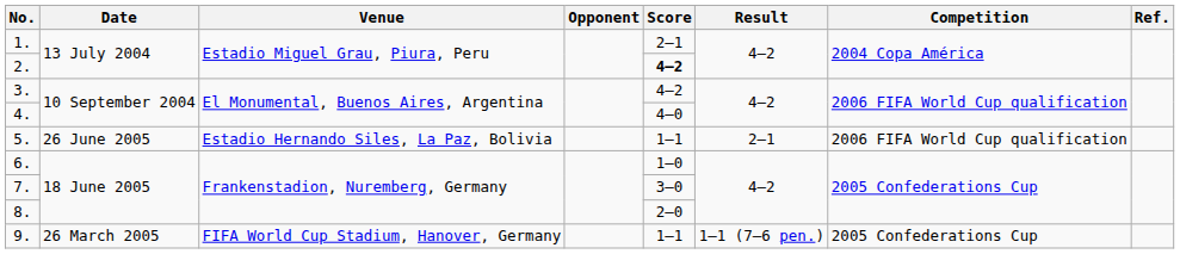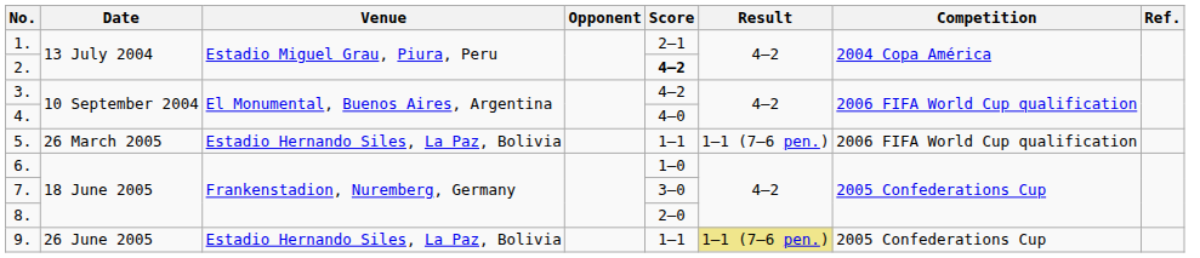5. | Date: 26 June 2005 -> 26 March 2005
5. | Result: 2–1 -> 1–1 (7–6 pen.)
9. | Date: 26 March 2005 -> 26 June 2005
9. | Venue: FIFA World Cup Stadium, Hanover, Germany -> Estadio Hernando Siles, La Paz, Bolivia
9. | Result: no background -> khaki background
